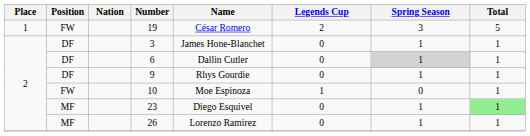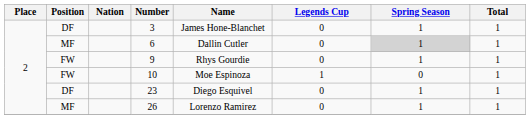- row: 1 | FW | 19 | César Romero | 2 | 3 | 5
6 | Position: DF -> MF
9 | Position: DF -> FW
23 | Position: MF -> DF
23 | Total: lightgreen background -> no background
